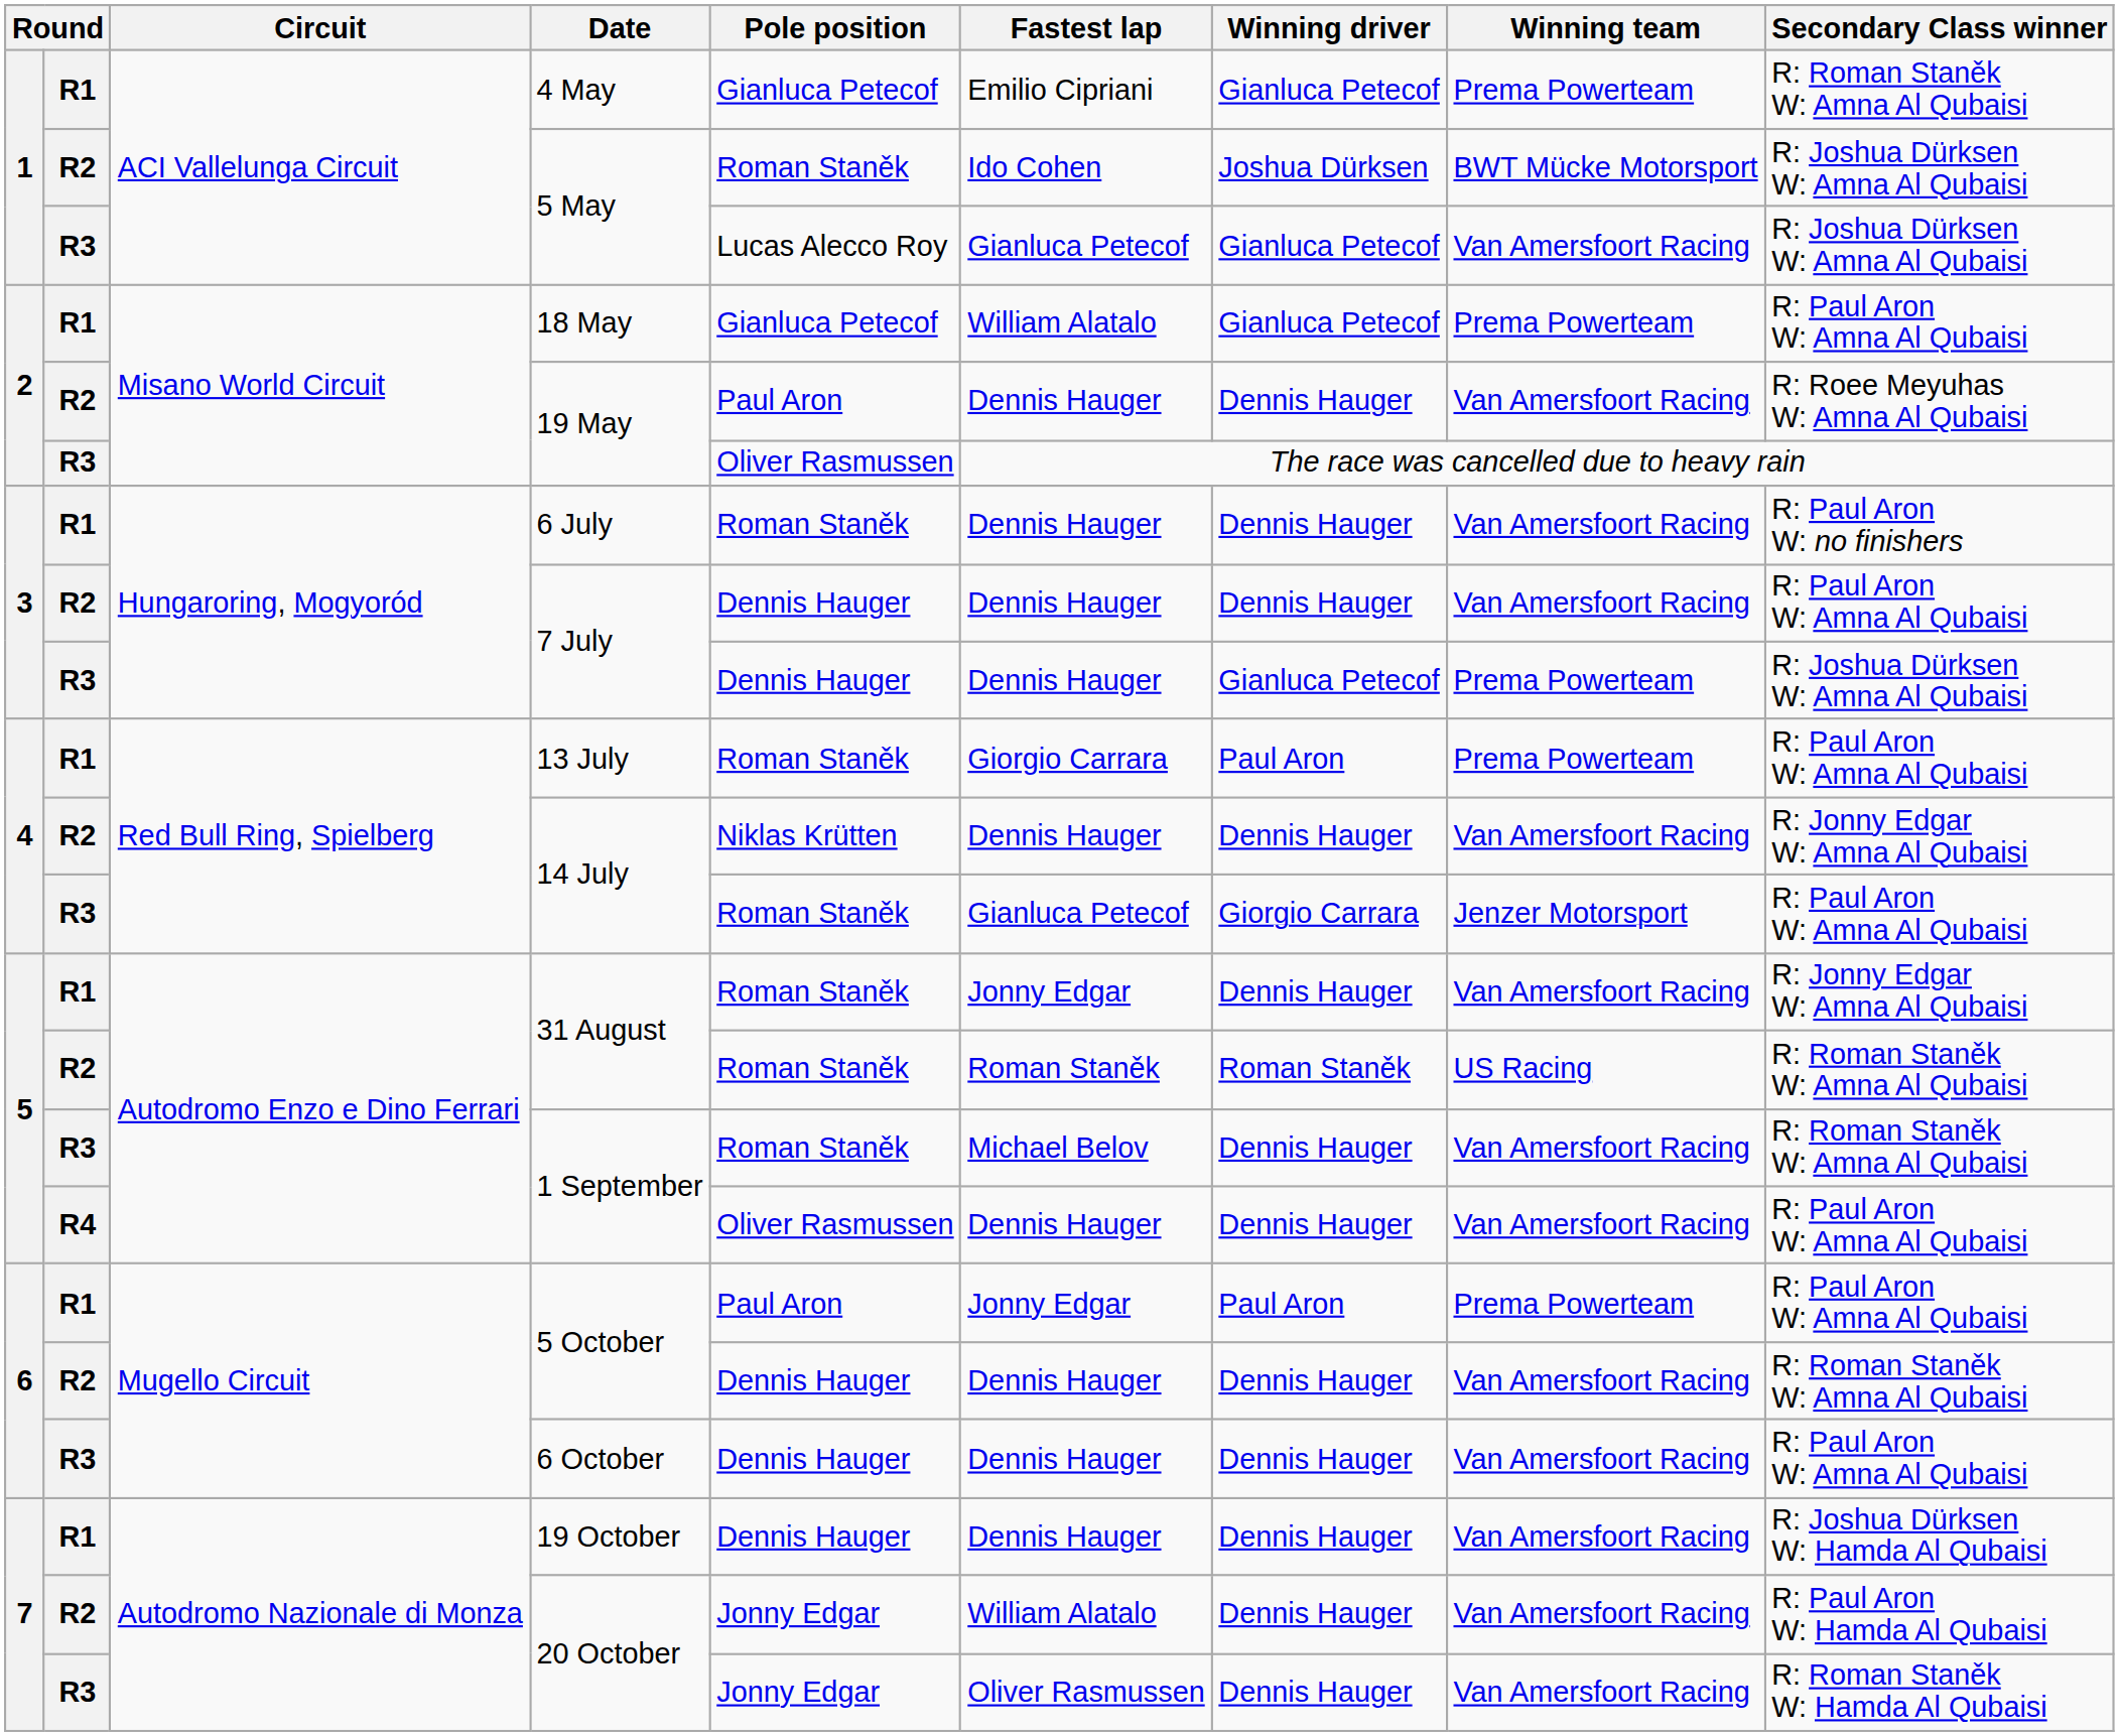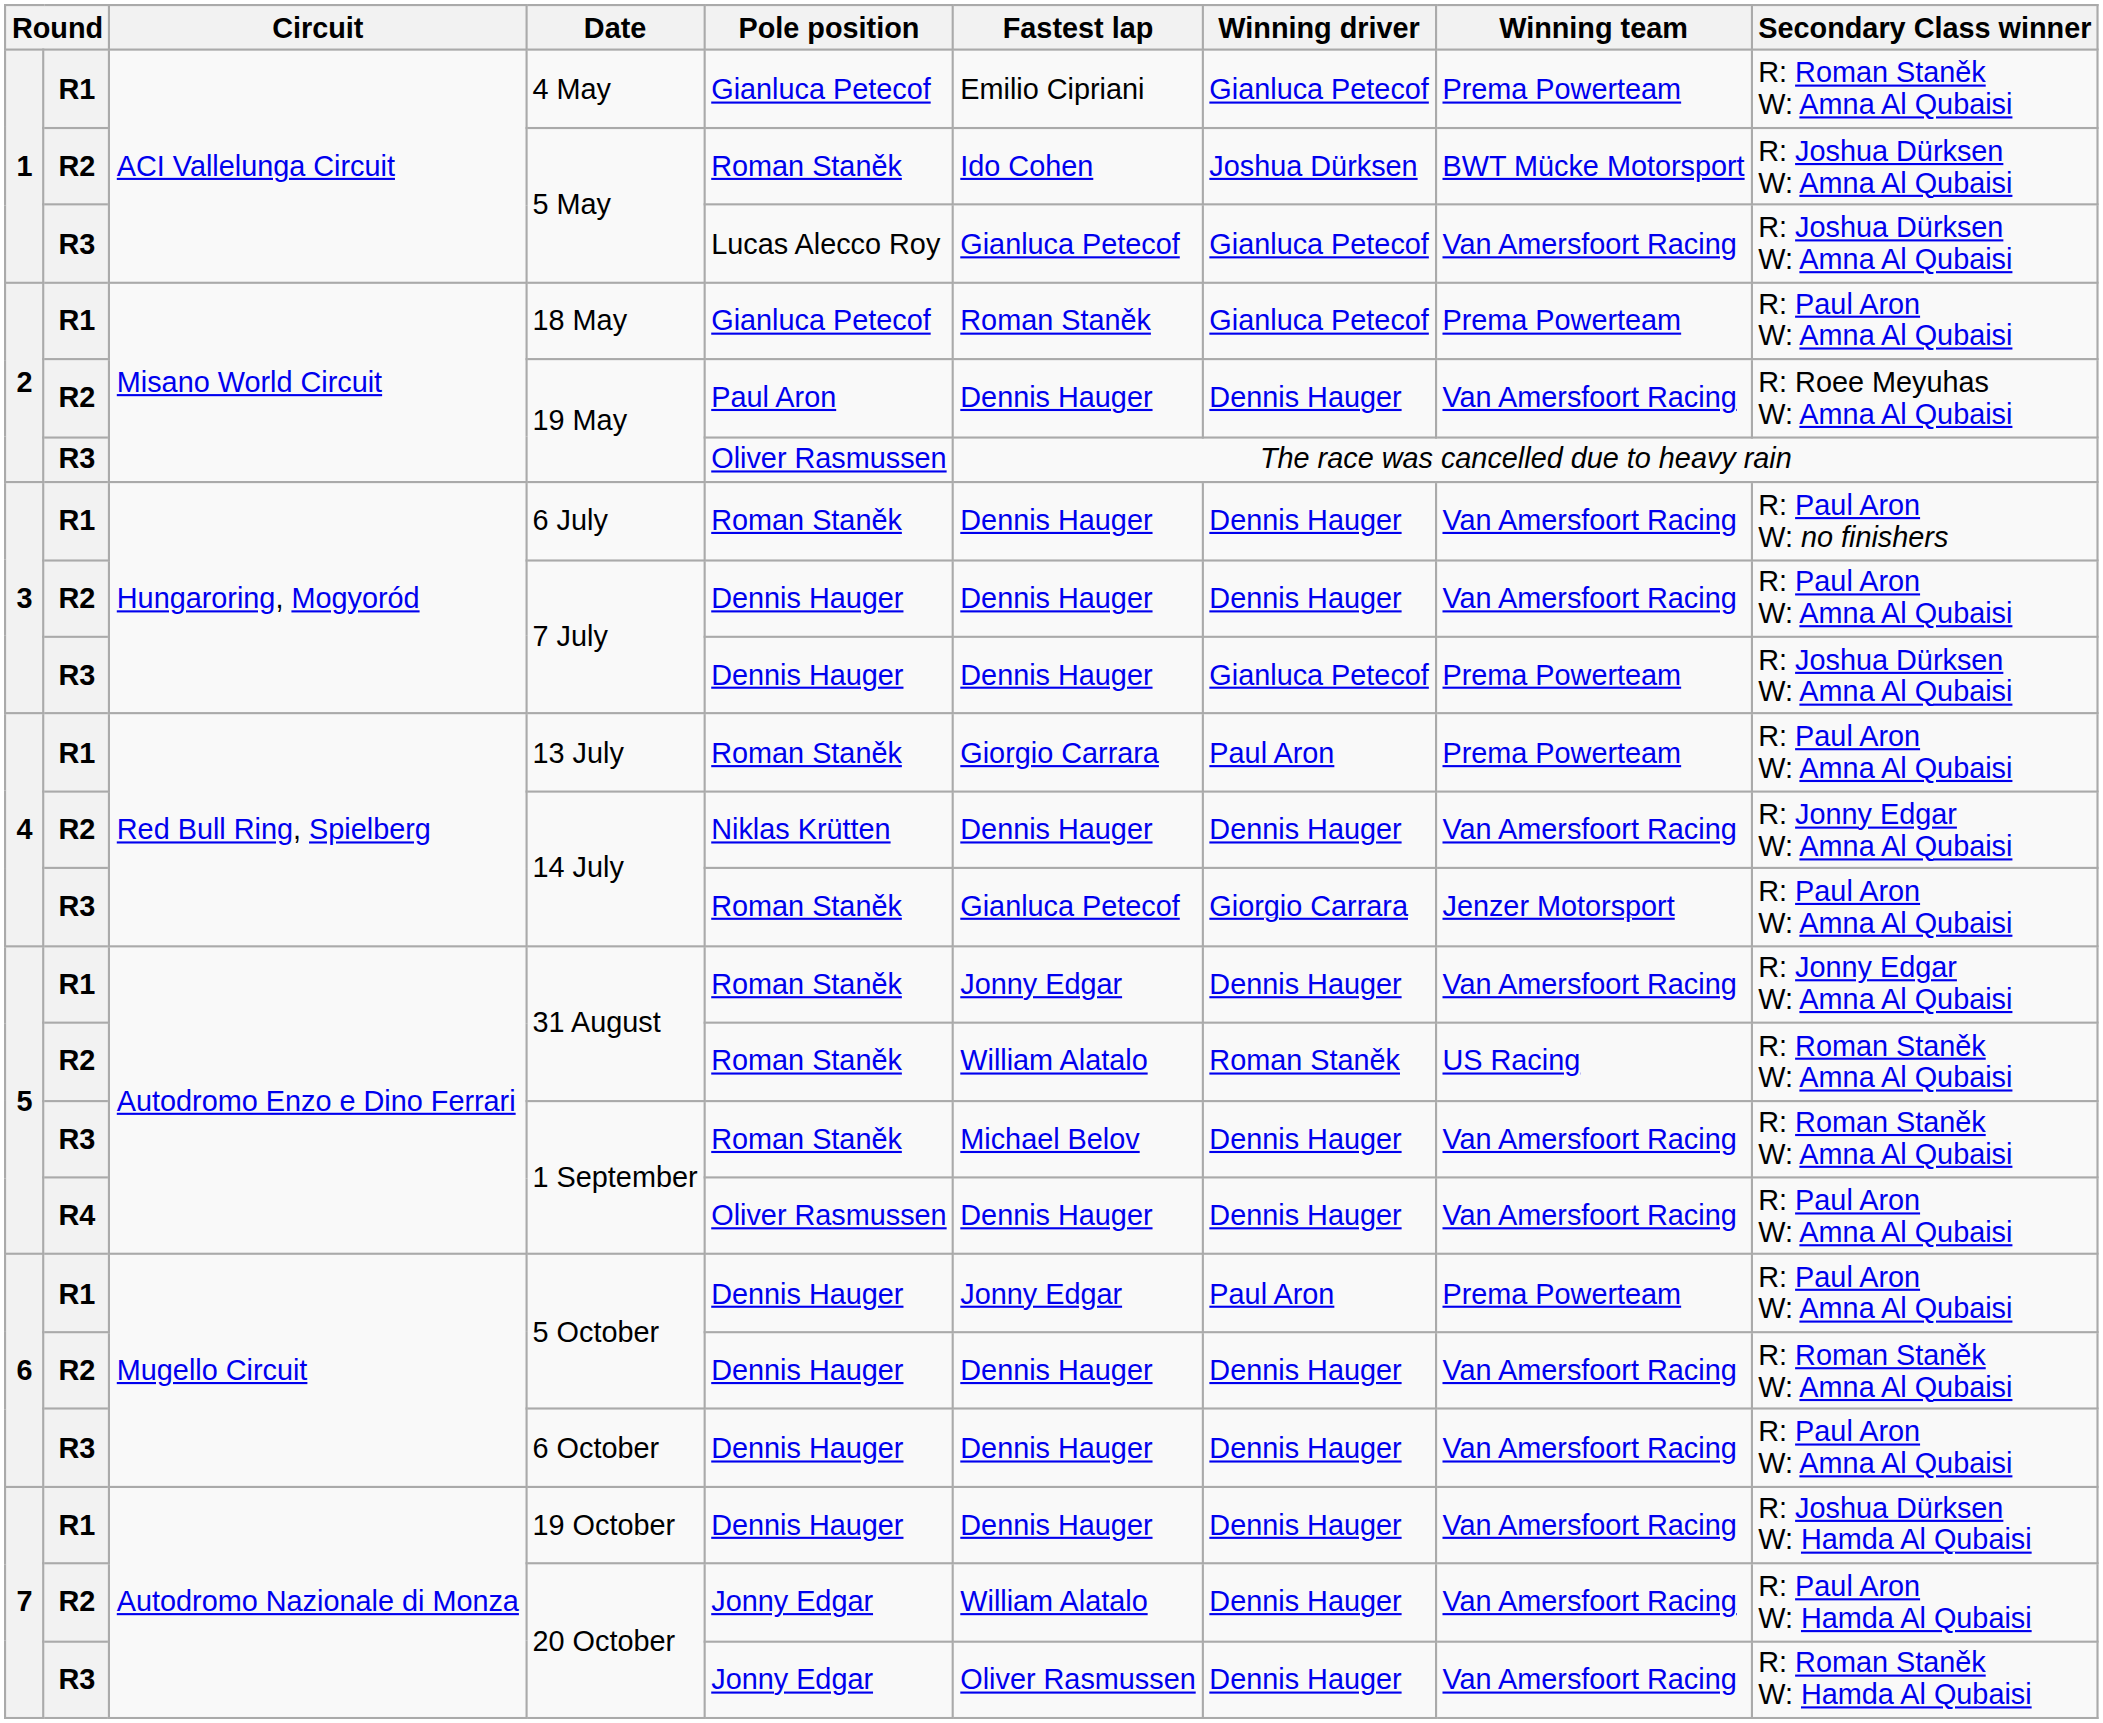18 May | Fastest lap: William Alatalo -> Roman Staněk
R2 / 31 August | Fastest lap: Roman Staněk -> William Alatalo
R1 / 5 October | Pole position: Paul Aron -> Dennis Hauger
